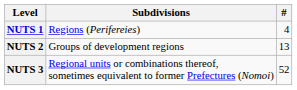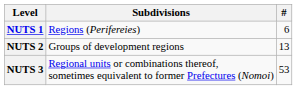NUTS 1 | #: 4 -> 6
NUTS 3 | #: 52 -> 53
